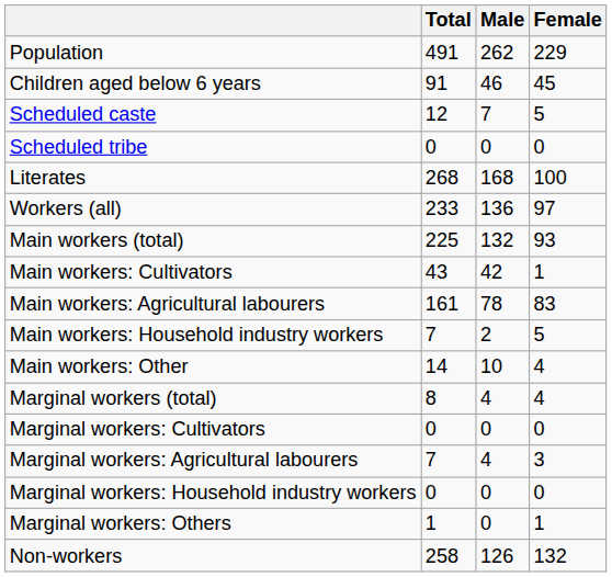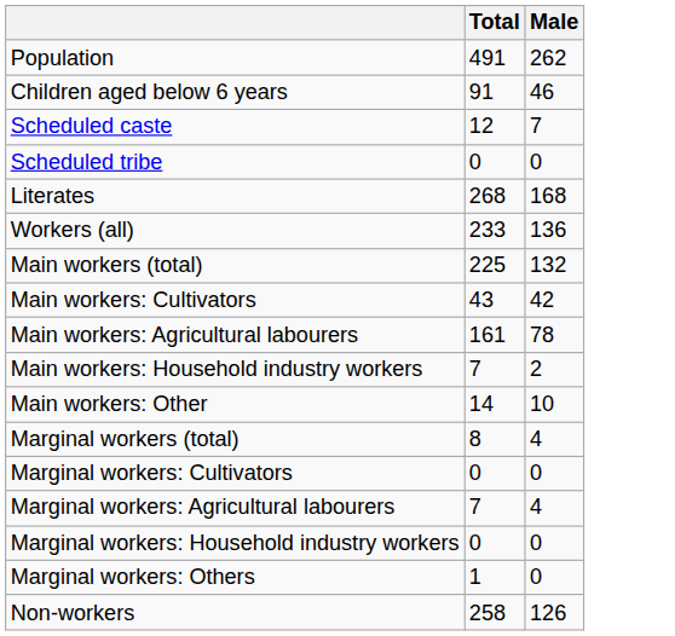- column: Female | 229 | 45 | 5 | 0 | 100 | 97 | 93 | 1 | 83 | 5 | 4 | 4 | 0 | 3 | 0 | 1 | 132
